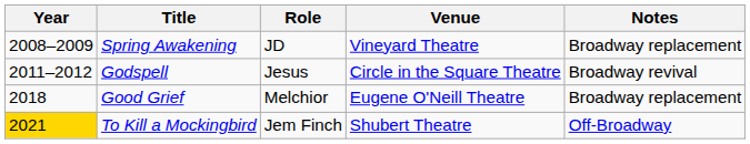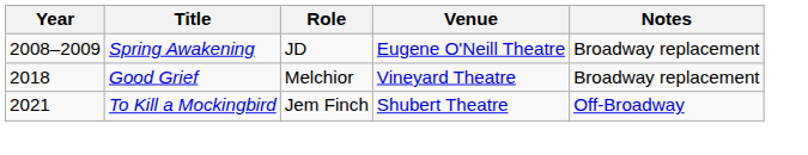Spring Awakening | Venue: Vineyard Theatre -> Eugene O'Neill Theatre
- row: 2011–2012 | Godspell | Jesus | Circle in the Square Theatre | Broadway revival
Good Grief | Venue: Eugene O'Neill Theatre -> Vineyard Theatre
To Kill a Mockingbird | Year: gold background -> no background
